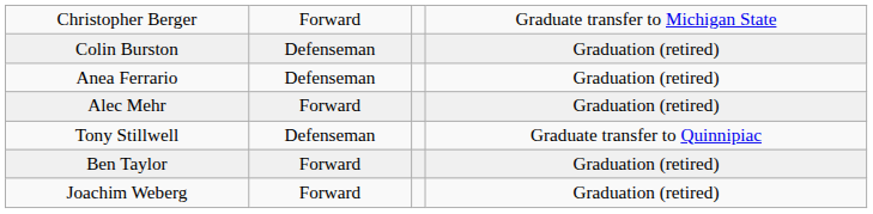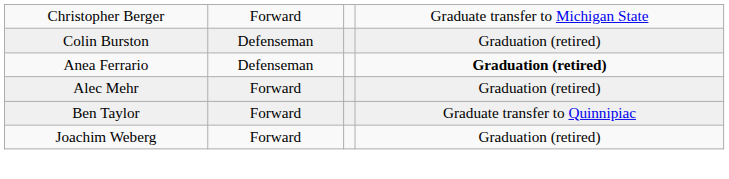Anea Ferrario | column 4: normal -> bold
- row: Tony Stillwell | Defenseman | Graduate transfer to Quinnipiac
Ben Taylor | column 4: Graduation (retired) -> Graduate transfer to Quinnipiac
